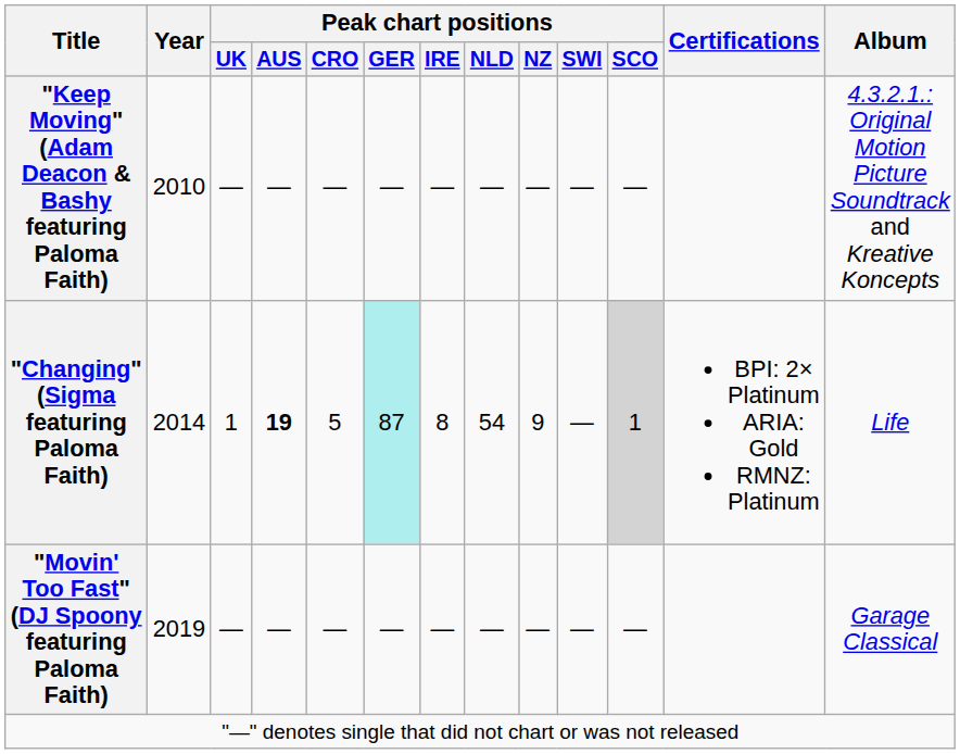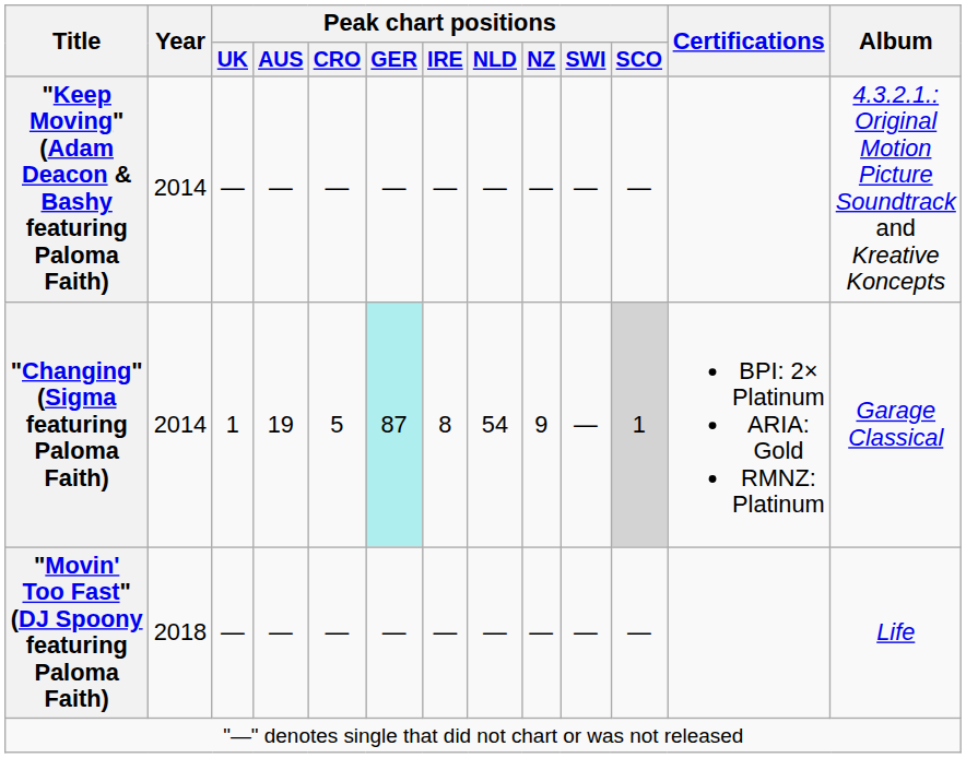"Keep Moving" (Adam Deacon & Bashy featuring Paloma Faith) | Year: 2010 -> 2014
"Changing" (Sigma featuring Paloma Faith) | Peak chart positions / AUS: bold -> normal
"Changing" (Sigma featuring Paloma Faith) | Album: Life -> Garage Classical
"Movin' Too Fast" (DJ Spoony featuring Paloma Faith) | Year: 2019 -> 2018
"Movin' Too Fast" (DJ Spoony featuring Paloma Faith) | Album: Garage Classical -> Life
